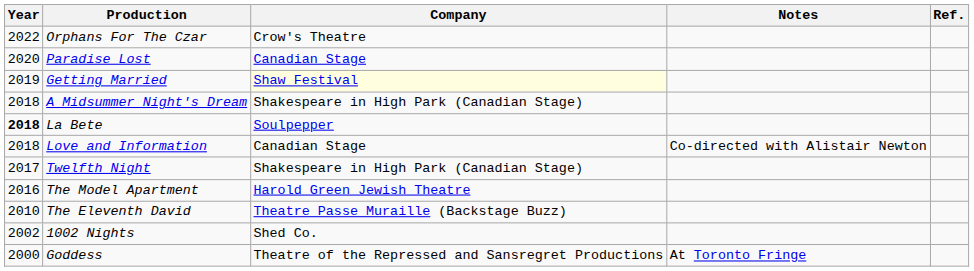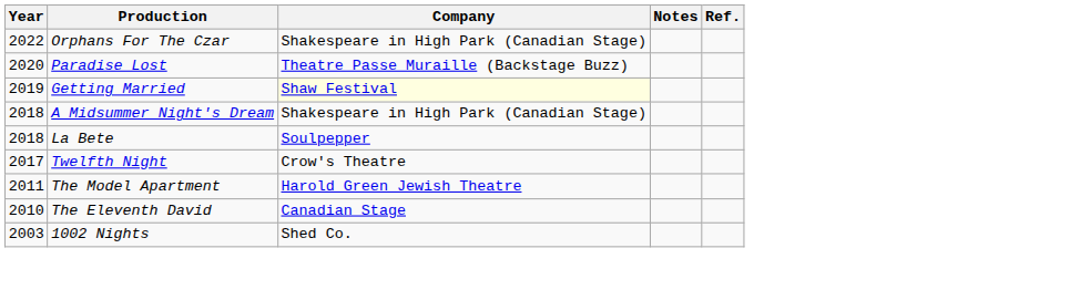Orphans For The Czar | Company: Crow's Theatre -> Shakespeare in High Park (Canadian Stage)
Paradise Lost | Company: Canadian Stage -> Theatre Passe Muraille (Backstage Buzz)
La Bete | Year: bold -> normal
- row: 2018 | Love and Information | Canadian Stage | Co-directed with Alistair Newton
Twelfth Night | Company: Shakespeare in High Park (Canadian Stage) -> Crow's Theatre
The Model Apartment | Year: 2016 -> 2011
The Eleventh David | Company: Theatre Passe Muraille (Backstage Buzz) -> Canadian Stage
1002 Nights | Year: 2002 -> 2003
- row: 2000 | Goddess | Theatre of the Repressed and Sansregret Productions | At Toronto Fringe
